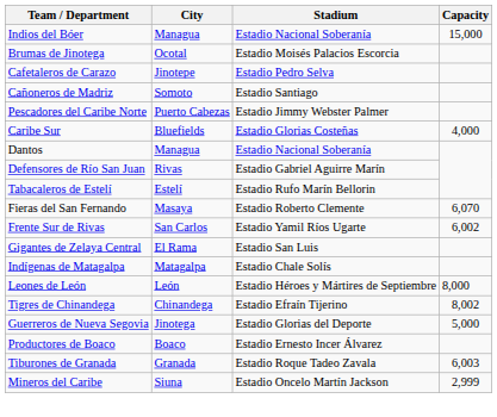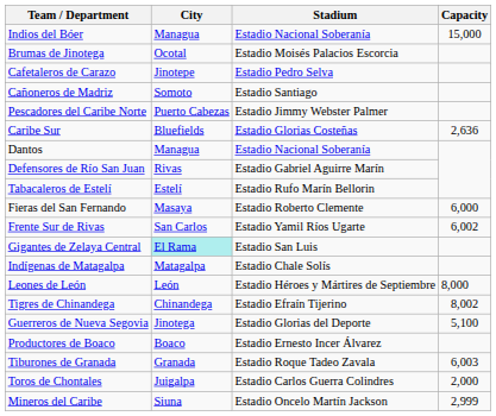Caribe Sur | Capacity: 4,000 -> 2,636
Fieras del San Fernando | Capacity: 6,070 -> 6,000
Gigantes de Zelaya Central | City: no background -> paleturquoise background
Guerreros de Nueva Segovia | Capacity: 5,000 -> 5,100
+ row: Toros de Chontales | Juigalpa | Estadio Carlos Guerra Colindres | 2,000
